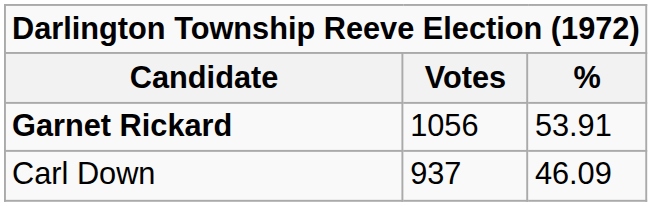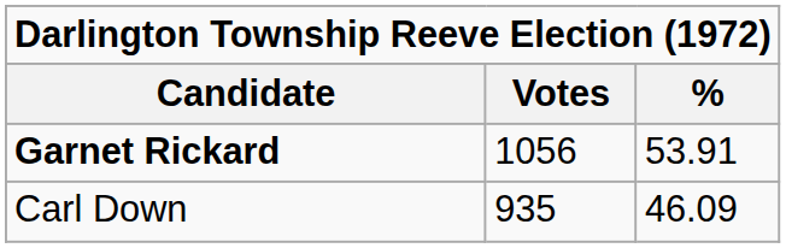Carl Down | Votes: 937 -> 935
